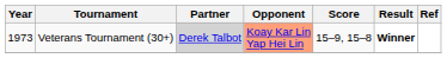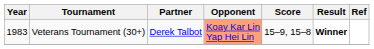Veterans Tournament (30+) | Year: 1973 -> 1983
Veterans Tournament (30+) | Partner: lightgrey background -> no background
